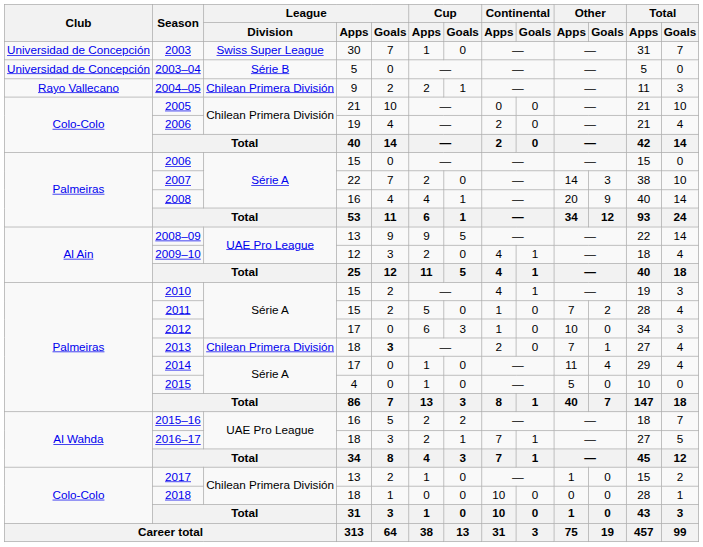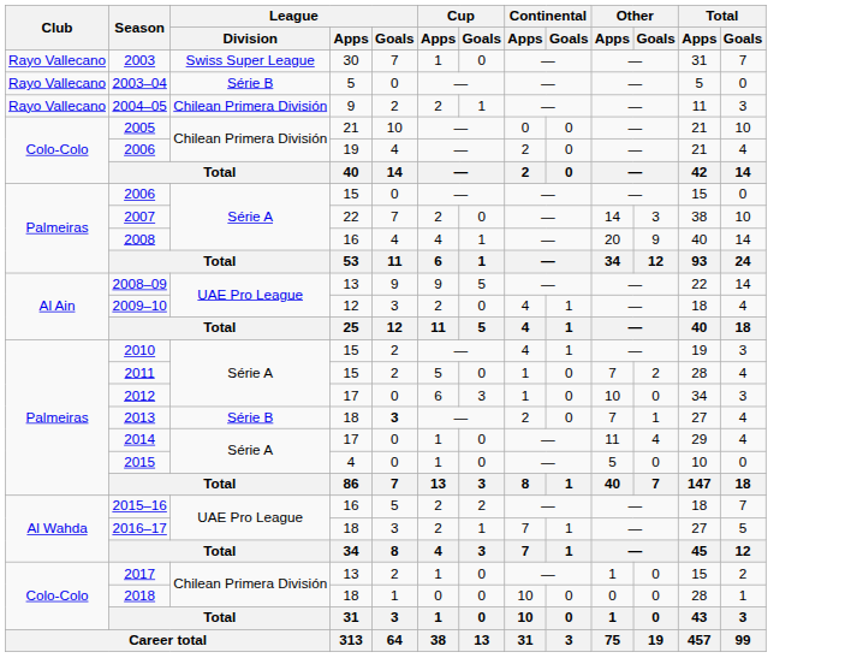2003 | Club: Universidad de Concepción -> Rayo Vallecano
2003–04 | Club: Universidad de Concepción -> Rayo Vallecano
2013 | League / Division: Chilean Primera División -> Série B
